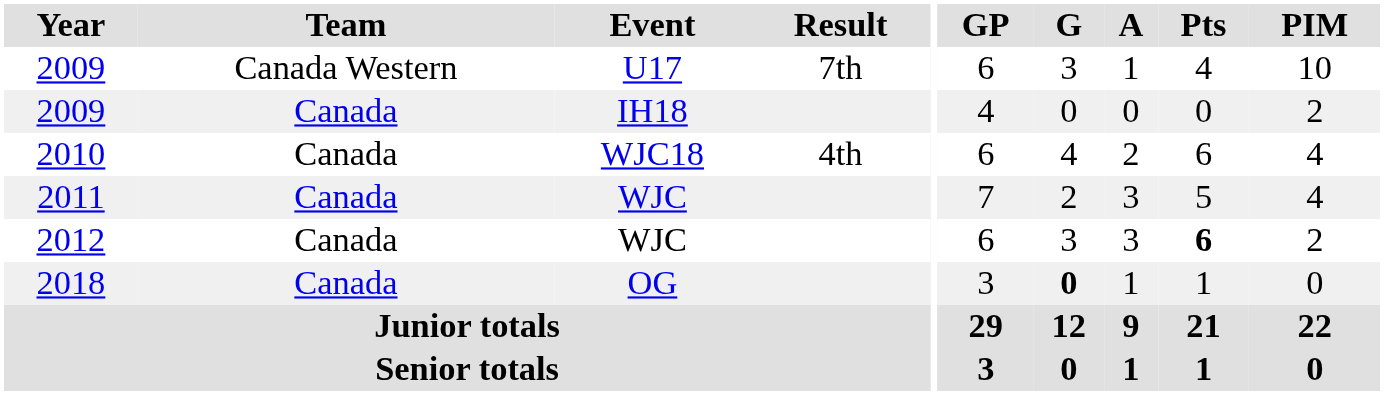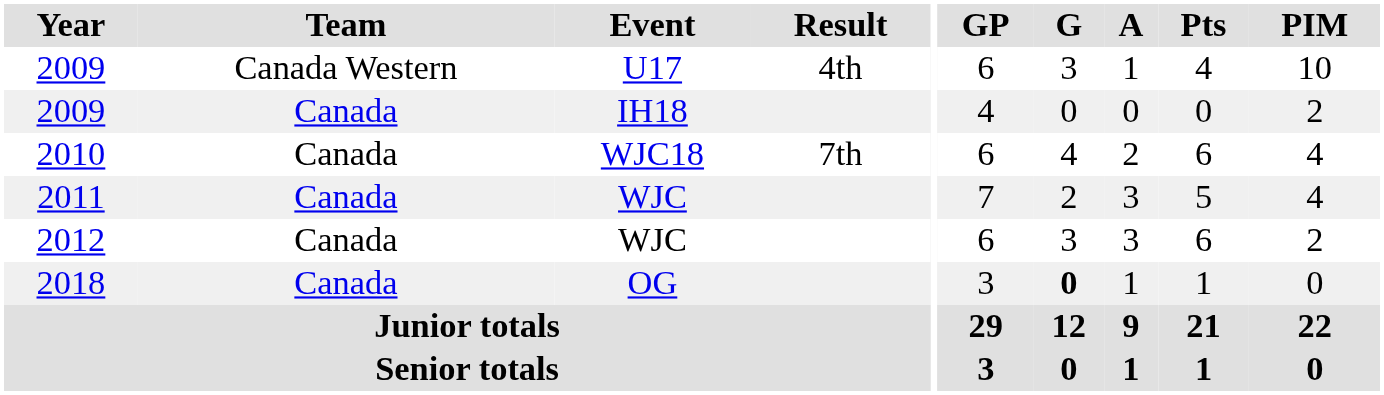2009 / U17 | Result: 7th -> 4th
2010 | Result: 4th -> 7th
2012 | Pts: bold -> normal
